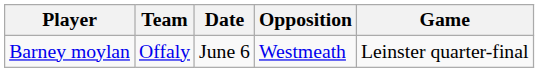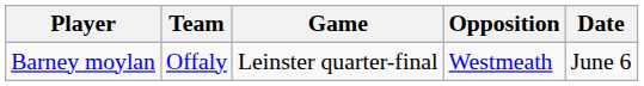columns swapped: Date <-> Game
